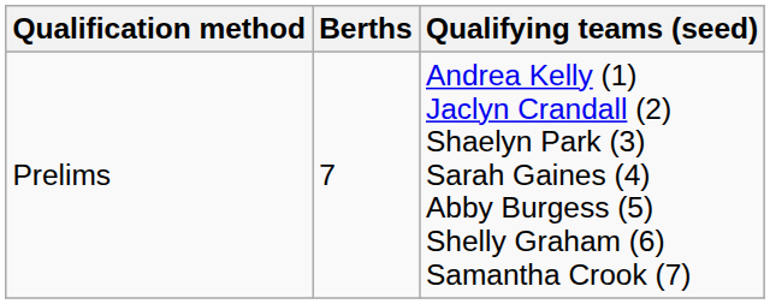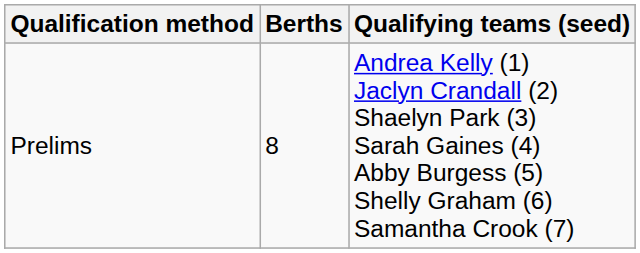Prelims | Berths: 7 -> 8
